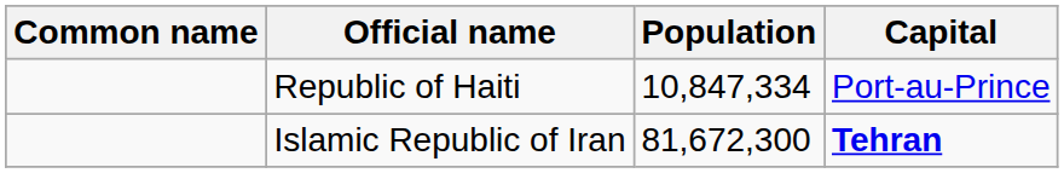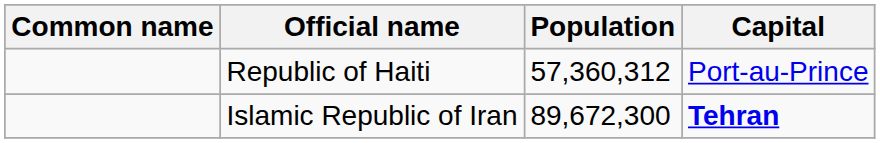Republic of Haiti | Population: 10,847,334 -> 57,360,312
Islamic Republic of Iran | Population: 81,672,300 -> 89,672,300
